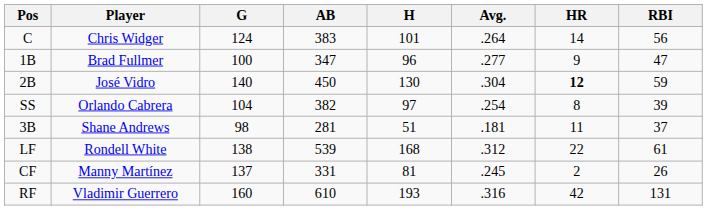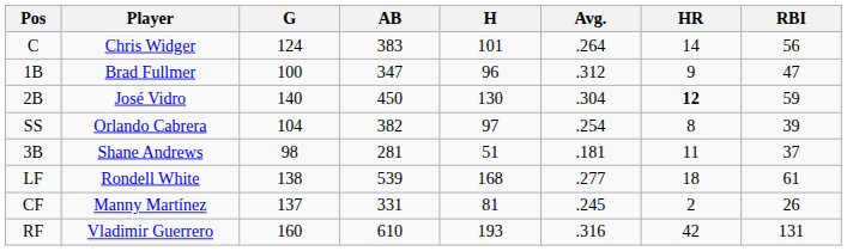1B | Avg.: .277 -> .312
LF | Avg.: .312 -> .277
LF | HR: 22 -> 18
